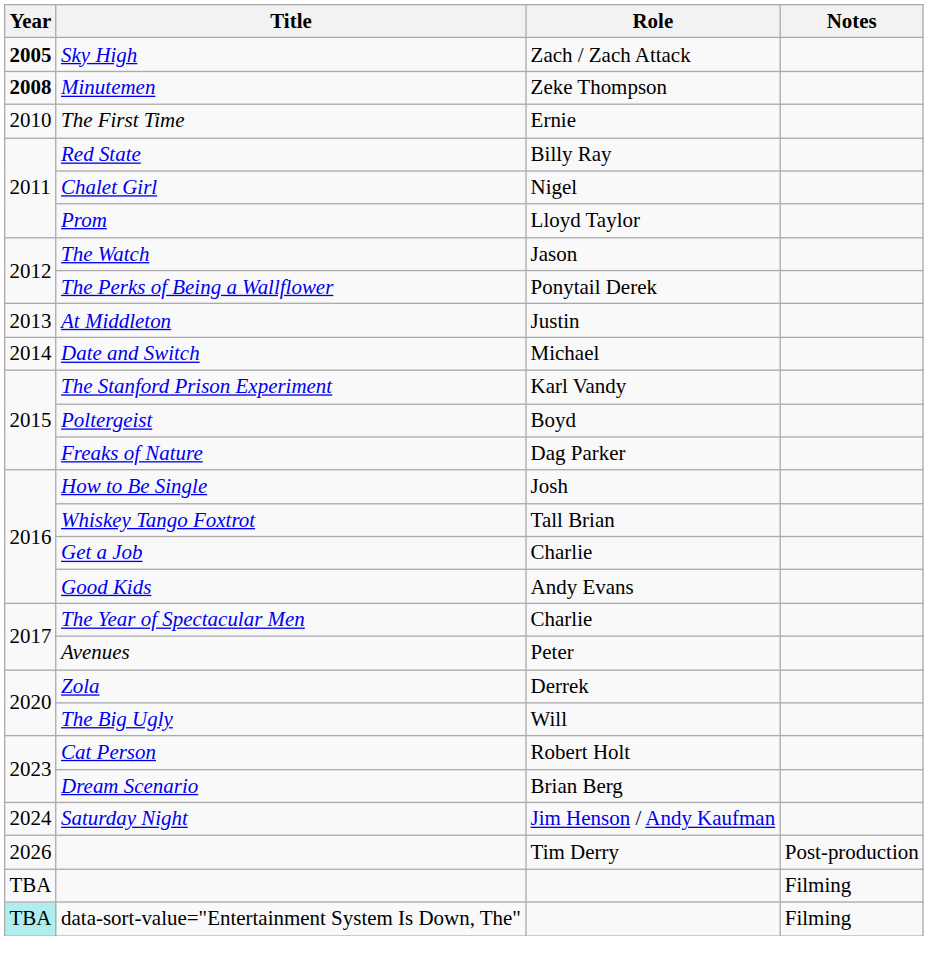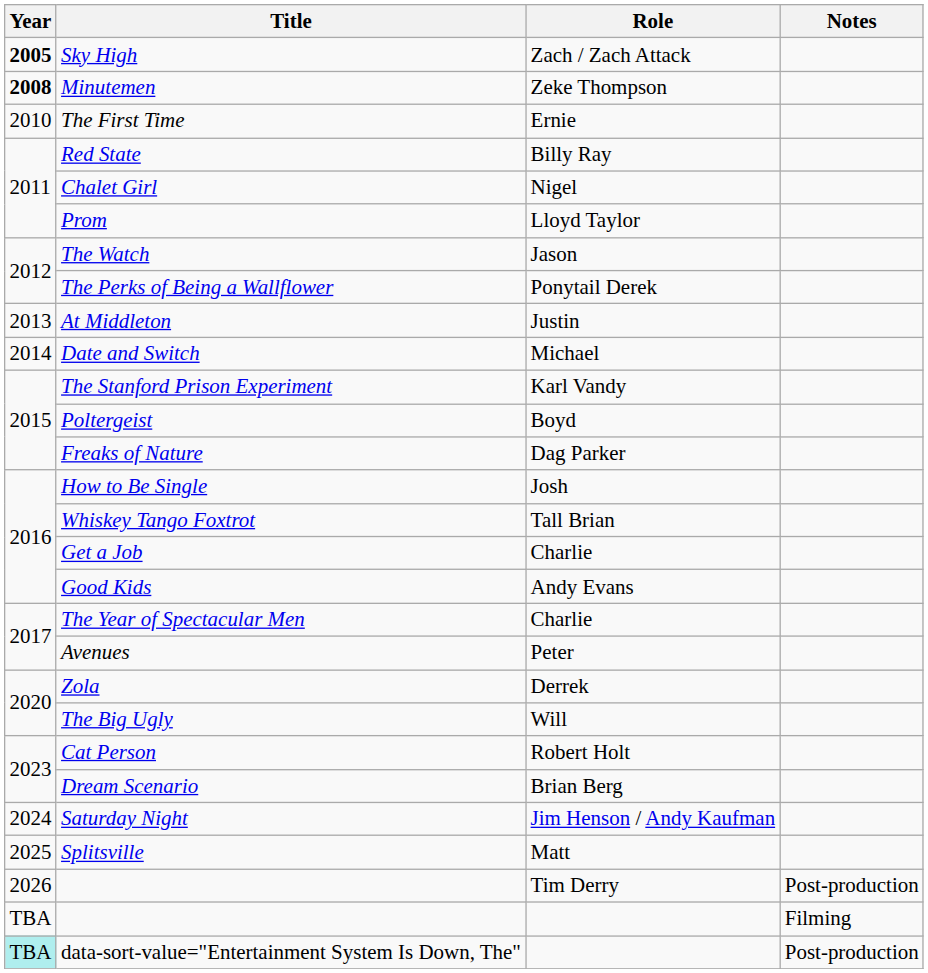+ row: 2025 | Splitsville | Matt
data-sort-value="Entertainment System Is Down, The" | Notes: Filming -> Post-production
